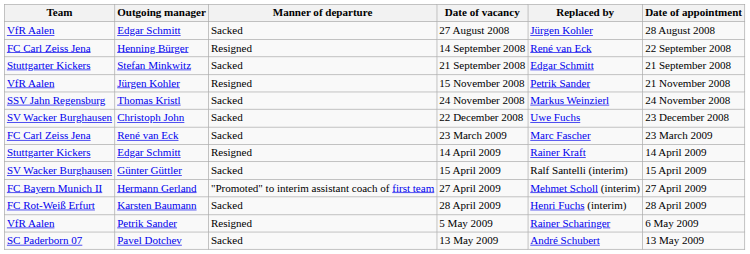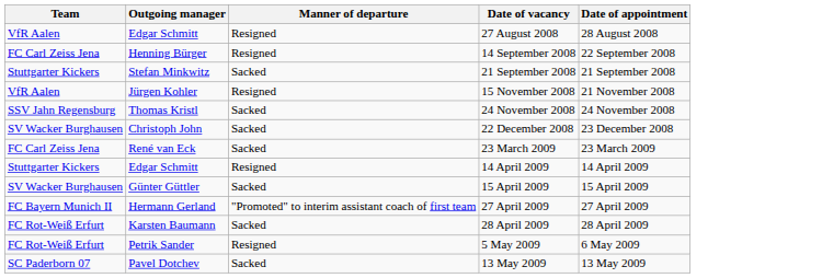- column: Replaced by | Jürgen Kohler | René van Eck | Edgar Schmitt | Petrik Sander | Markus Weinzierl | Uwe Fuchs | Marc Fascher | Rainer Kraft | Ralf Santelli (interim) | Mehmet Scholl (interim) | Henri Fuchs (interim) | Rainer Scharinger | André Schubert
27 August 2008 | Manner of departure: Sacked -> Resigned
5 May 2009 | Team: VfR Aalen -> FC Rot-Weiß Erfurt
